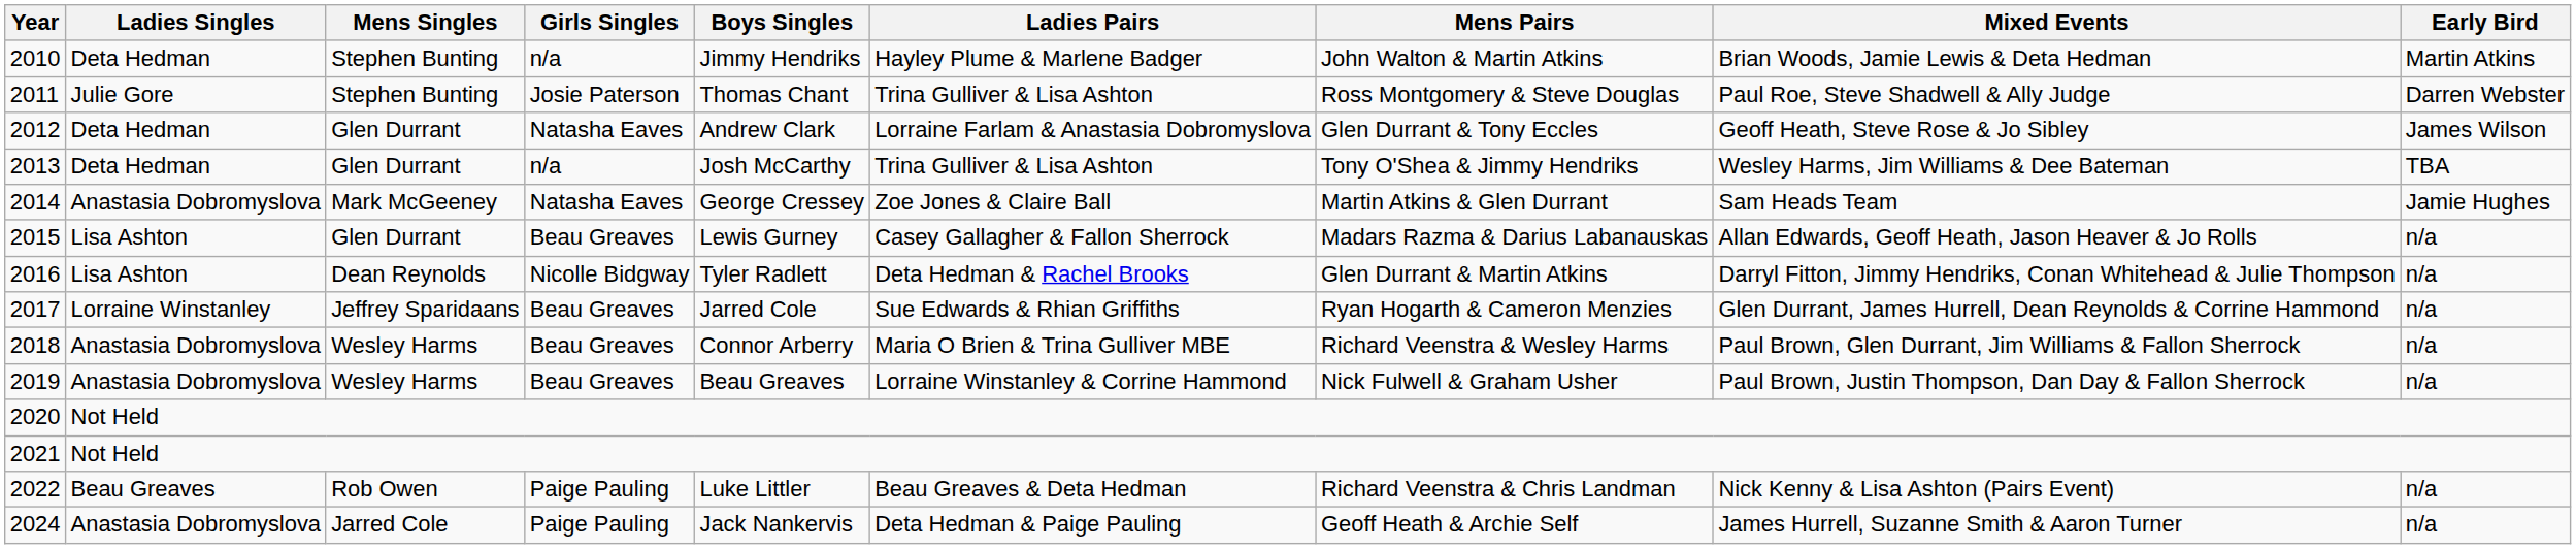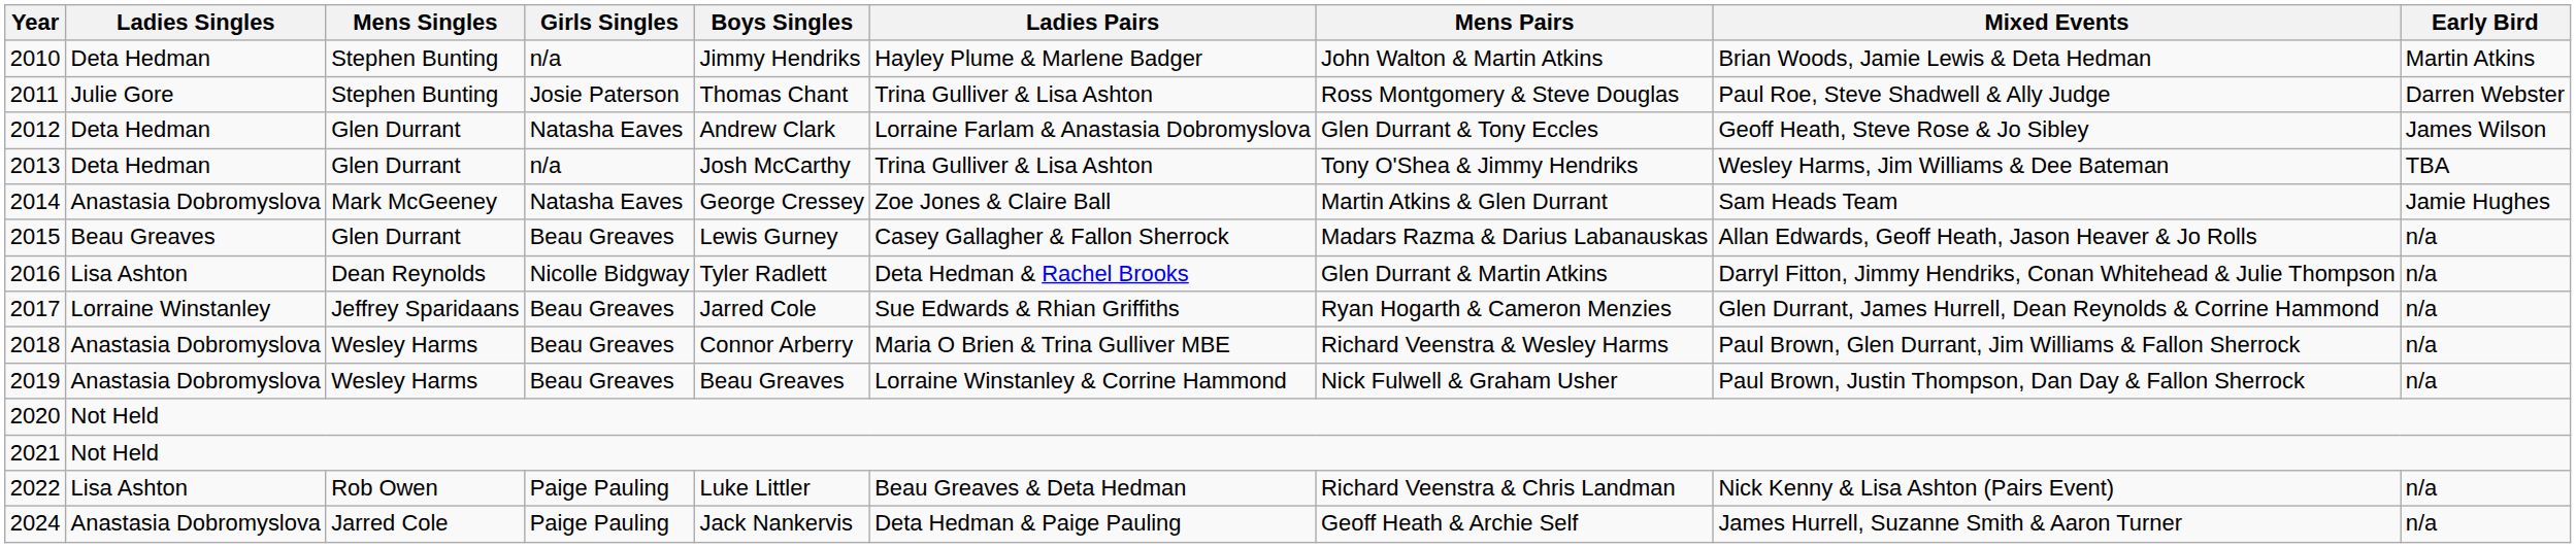2015 | Ladies Singles: Lisa Ashton -> Beau Greaves
2022 | Ladies Singles: Beau Greaves -> Lisa Ashton
